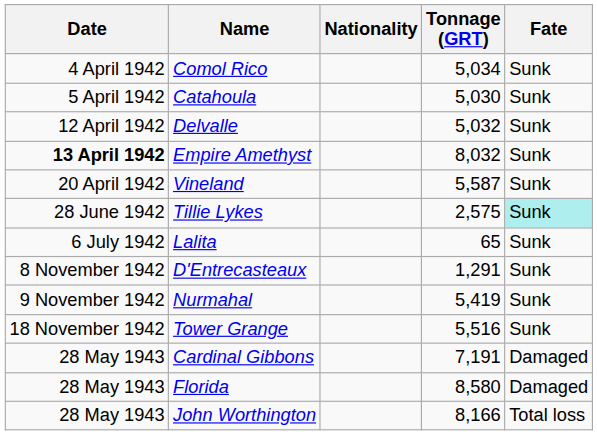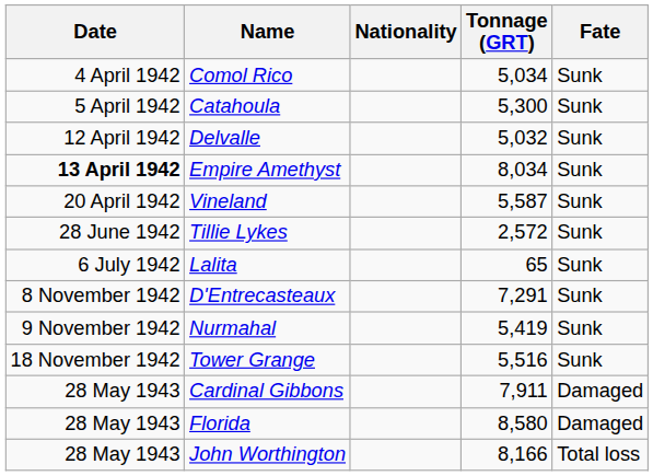Catahoula | Tonnage (GRT): 5,030 -> 5,300
Empire Amethyst | Tonnage (GRT): 8,032 -> 8,034
Tillie Lykes | Tonnage (GRT): 2,575 -> 2,572
Tillie Lykes | Fate: paleturquoise background -> no background
D'Entrecasteaux | Tonnage (GRT): 1,291 -> 7,291
Cardinal Gibbons | Tonnage (GRT): 7,191 -> 7,911
